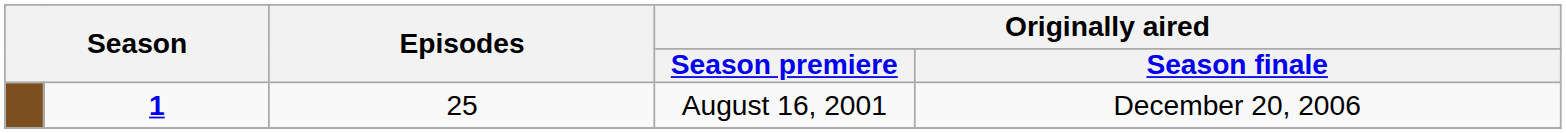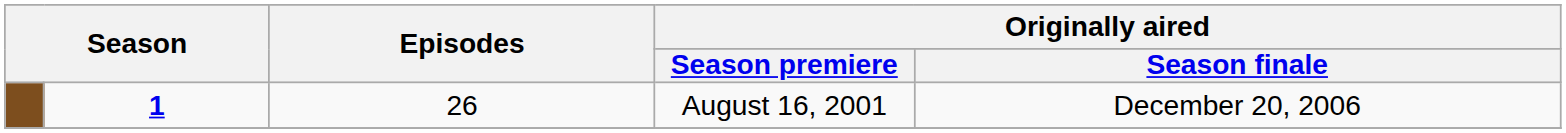August 16, 2001 | Episodes: 25 -> 26
